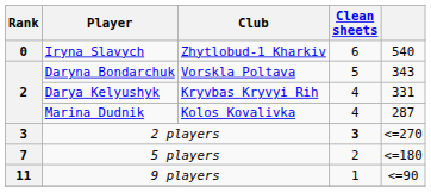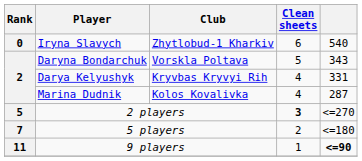2 players | Rank: 3 -> 5
9 players | column 5: normal -> bold
